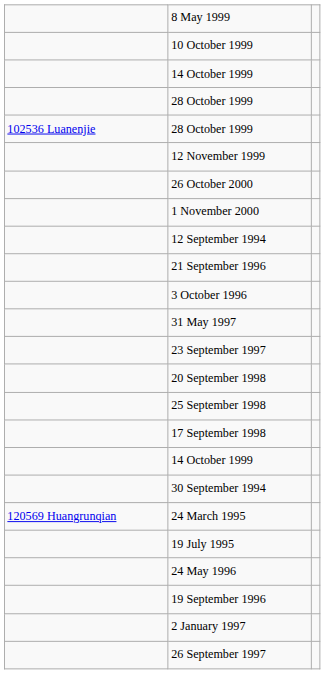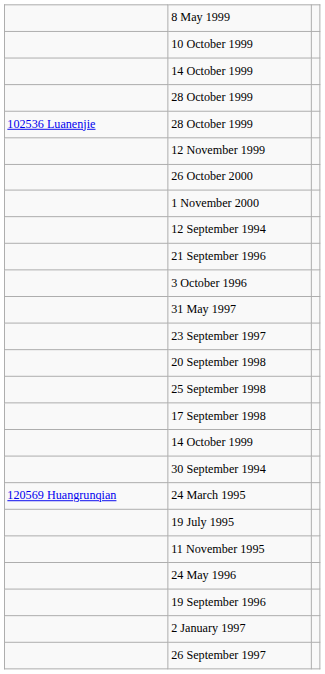+ row: 11 November 1995
